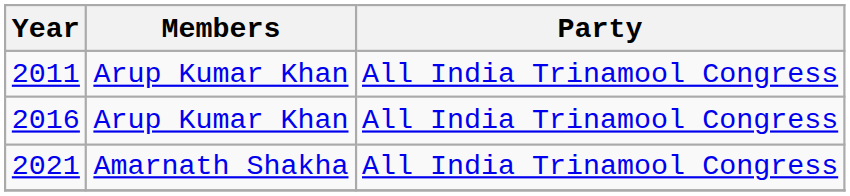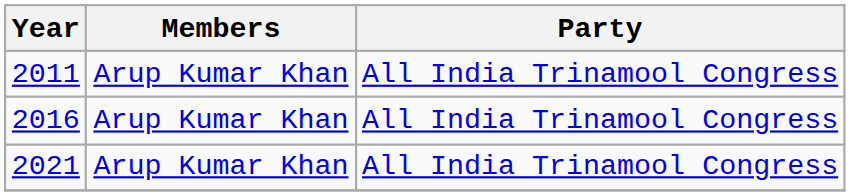2021 | Members: Amarnath Shakha -> Arup Kumar Khan
